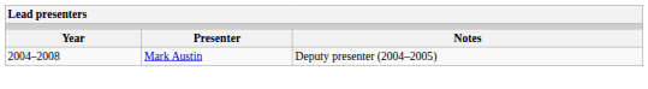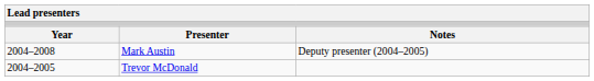+ row: 2004–2005 | Trevor McDonald
